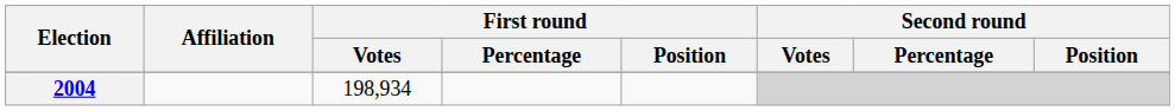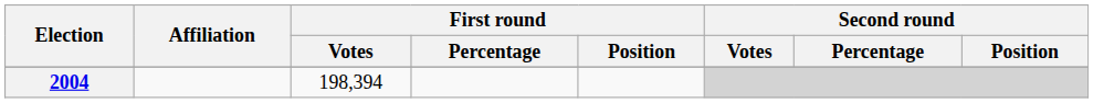2004 | First round / Votes: 198,934 -> 198,394
